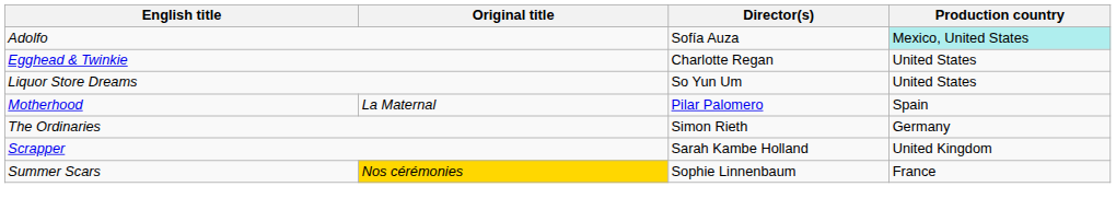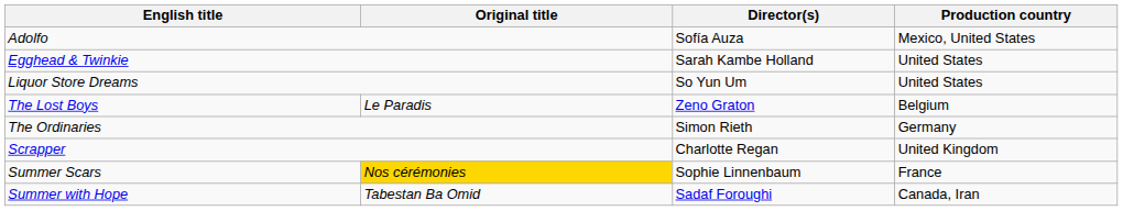Adolfo | Production country: paleturquoise background -> no background
Egghead & Twinkie | Director(s): Charlotte Regan -> Sarah Kambe Holland
+ row: The Lost Boys | Le Paradis | Zeno Graton | Belgium
- row: Motherhood | La Maternal | Pilar Palomero | Spain
Scrapper | Director(s): Sarah Kambe Holland -> Charlotte Regan
+ row: Summer with Hope | Tabestan Ba Omid | Sadaf Foroughi | Canada, Iran
